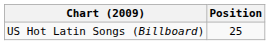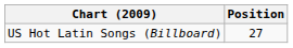US Hot Latin Songs (Billboard) | Position: 25 -> 27
